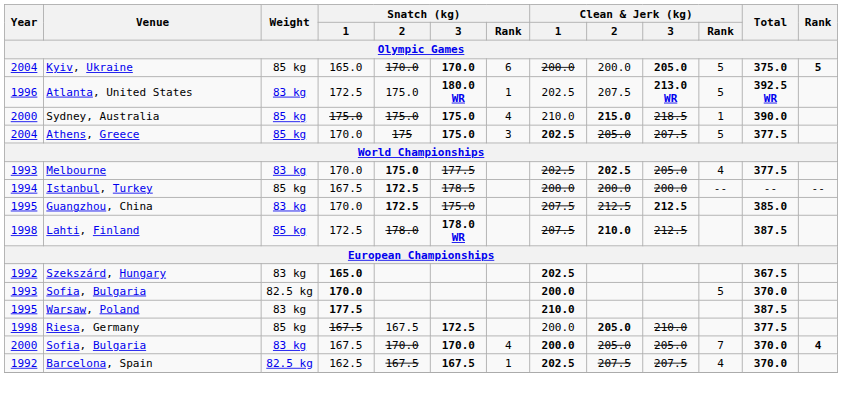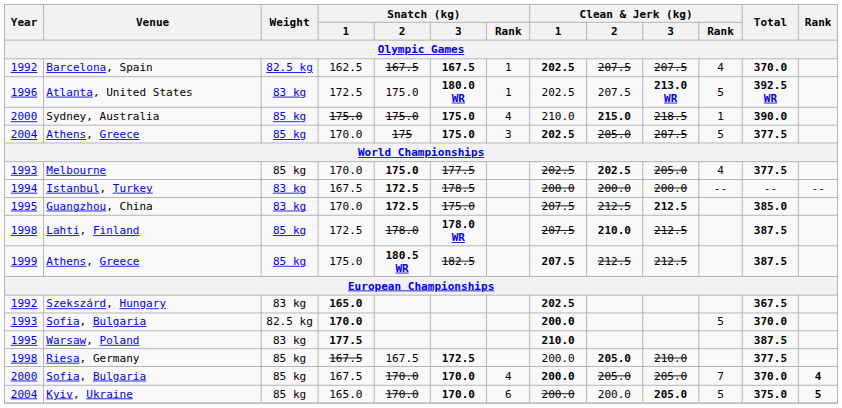rows swapped: Barcelona, Spain <-> Kyiv, Ukraine
Melbourne | Weight: 83 kg -> 85 kg
Istanbul, Turkey | Weight: 85 kg -> 83 kg
+ row: 1999 | Athens, Greece | 85 kg | 175.0 | 180.5 WR | 182.5 | 207.5 | 212.5 | 212.5 | 387.5
2000 / Sofia, Bulgaria | Weight: 83 kg -> 85 kg
